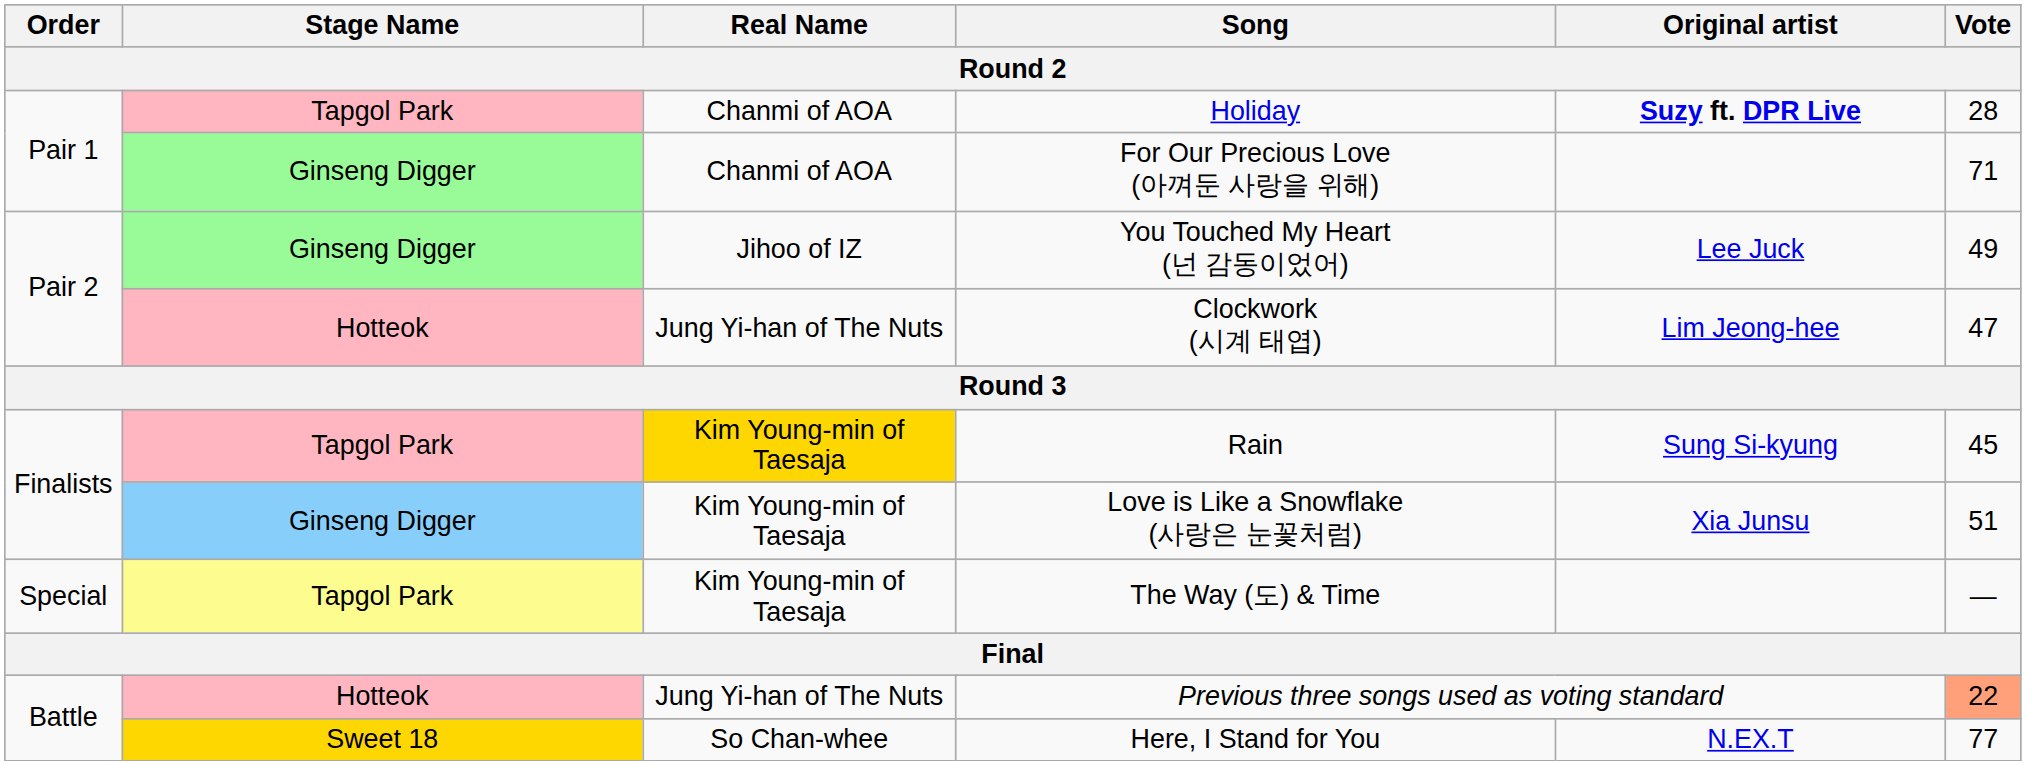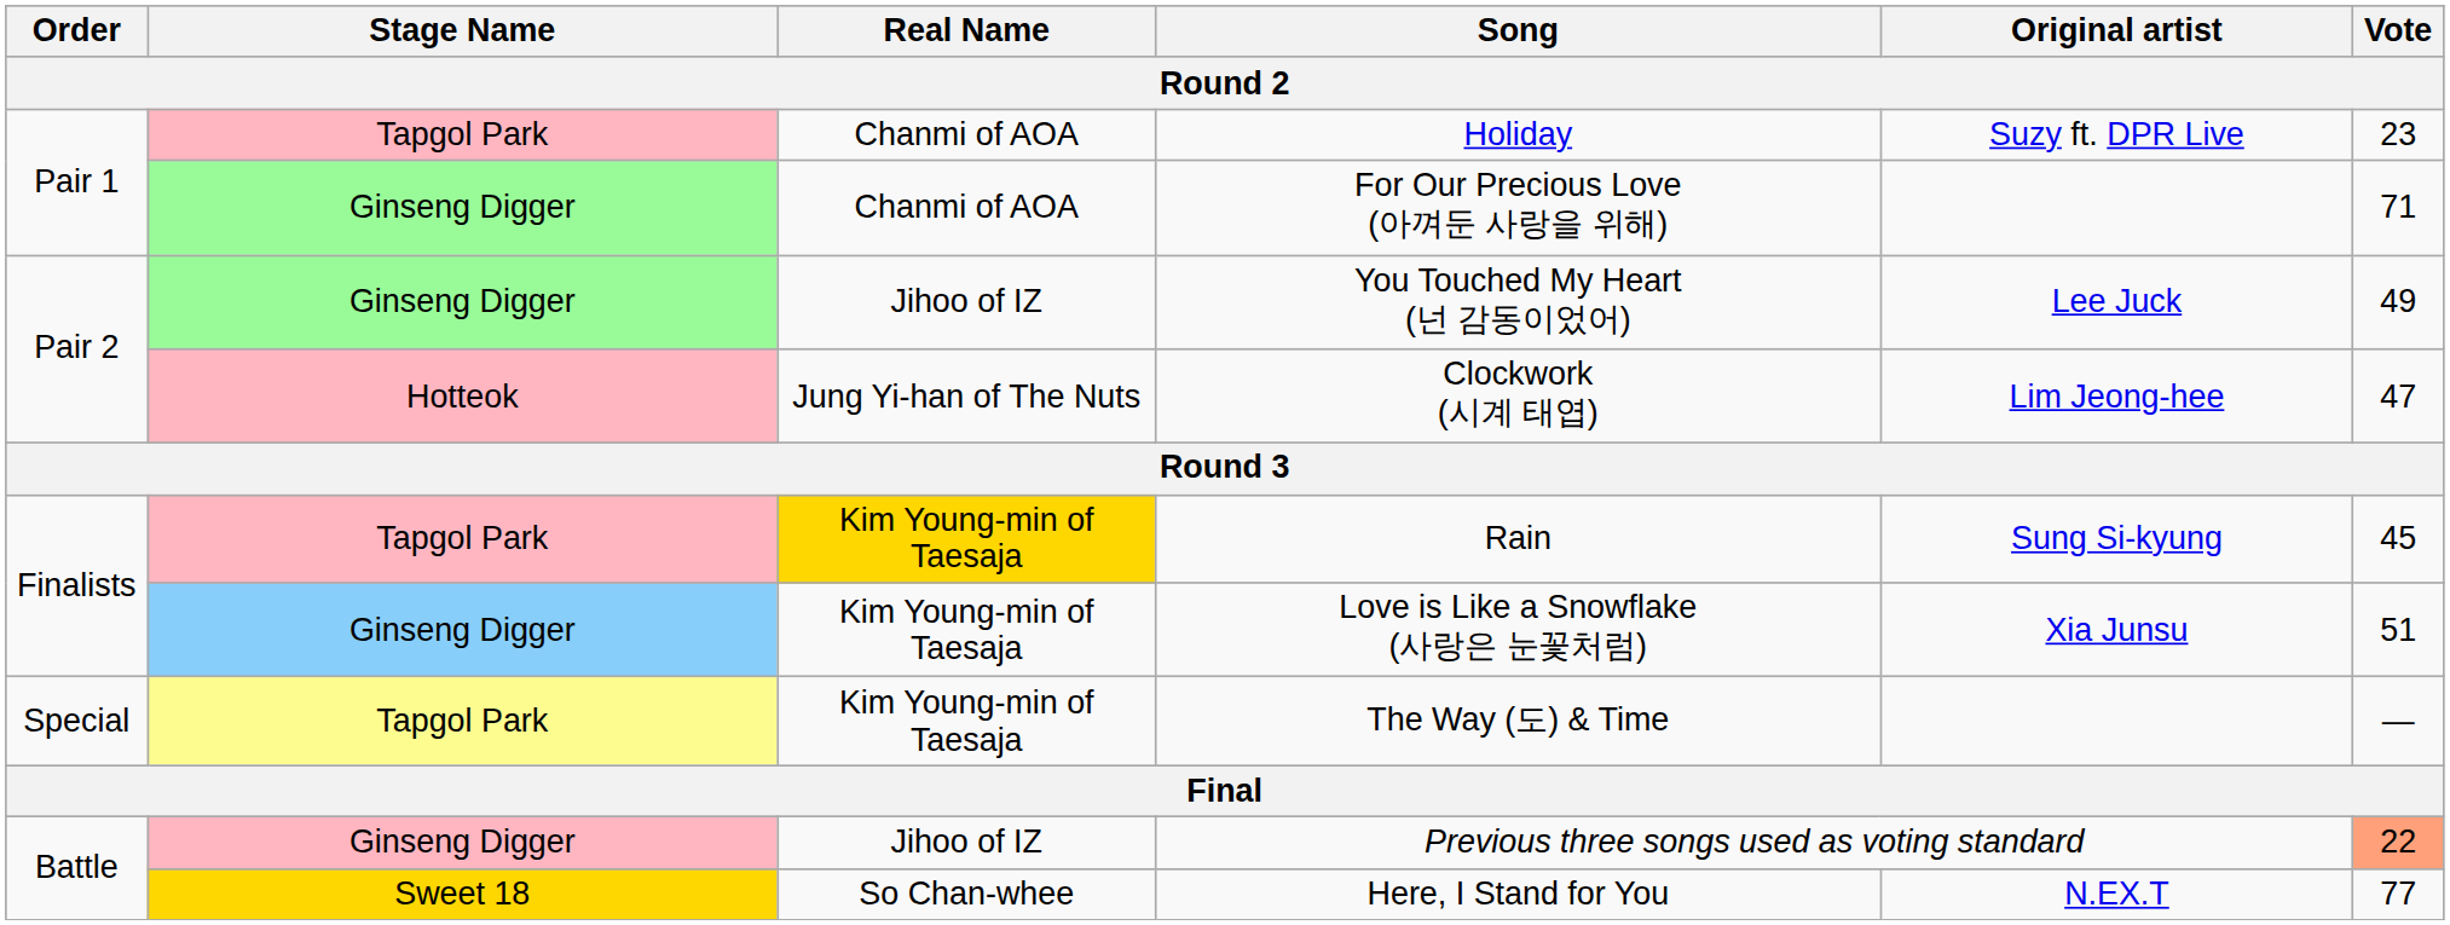Holiday | Original artist: bold -> normal
Holiday | Vote: 28 -> 23
Previous three songs used as voting standard | Stage Name: Hotteok -> Ginseng Digger
Previous three songs used as voting standard | Real Name: Jung Yi-han of The Nuts -> Jihoo of IZ
